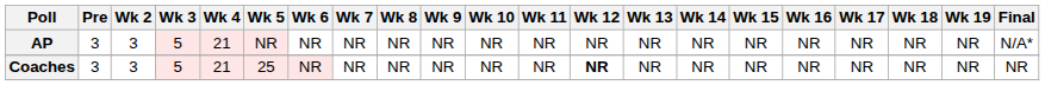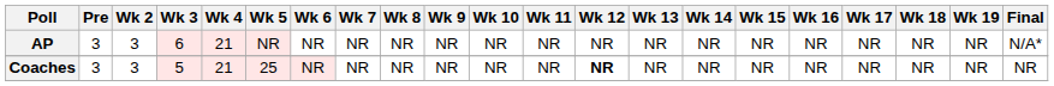AP | Wk 3: 5 -> 6
